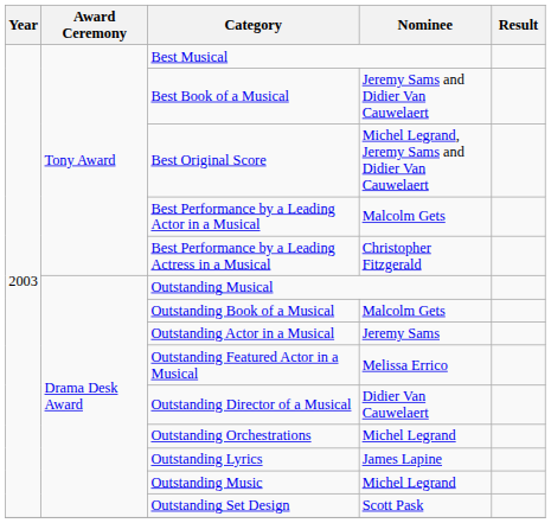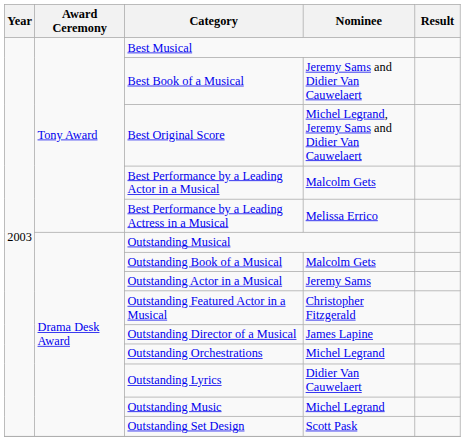Best Performance by a Leading Actress in a Musical | Nominee: Christopher Fitzgerald -> Melissa Errico
Outstanding Featured Actor in a Musical | Nominee: Melissa Errico -> Christopher Fitzgerald
Outstanding Director of a Musical | Nominee: Didier Van Cauwelaert -> James Lapine
Outstanding Lyrics | Nominee: James Lapine -> Didier Van Cauwelaert
